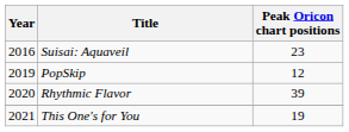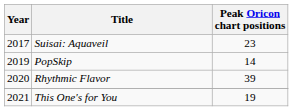Suisai: Aquaveil | Year: 2016 -> 2017
PopSkip | Peak Oricon chart positions: 12 -> 14
